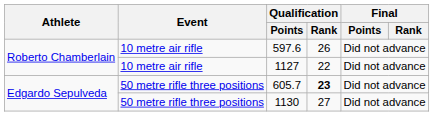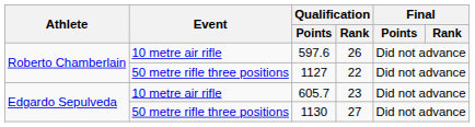1127 | Event: 10 metre air rifle -> 50 metre rifle three positions
605.7 | Event: 50 metre rifle three positions -> 10 metre air rifle
605.7 | Qualification / Rank: bold -> normal
